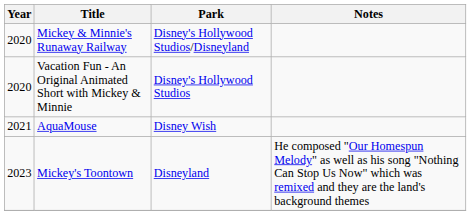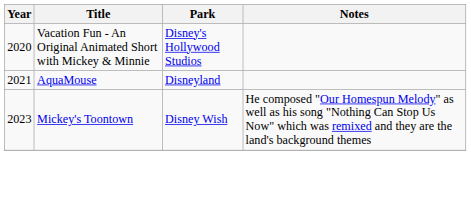- row: 2020 | Mickey & Minnie's Runaway Railway | Disney's Hollywood Studios/Disneyland
AquaMouse | Park: Disney Wish -> Disneyland
Mickey's Toontown | Park: Disneyland -> Disney Wish
